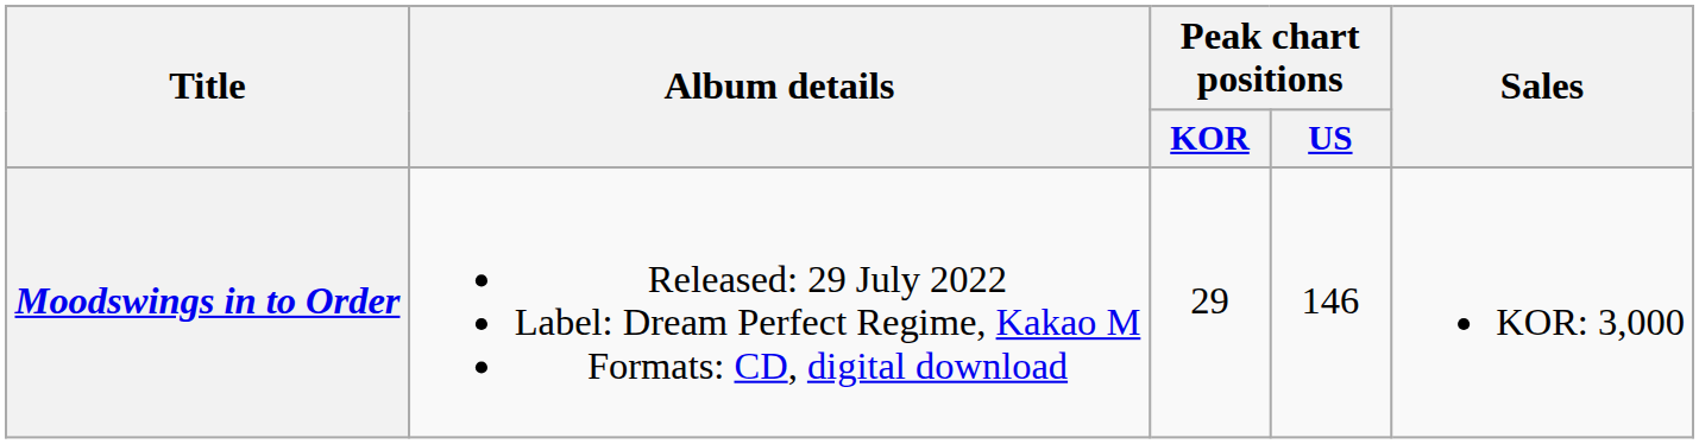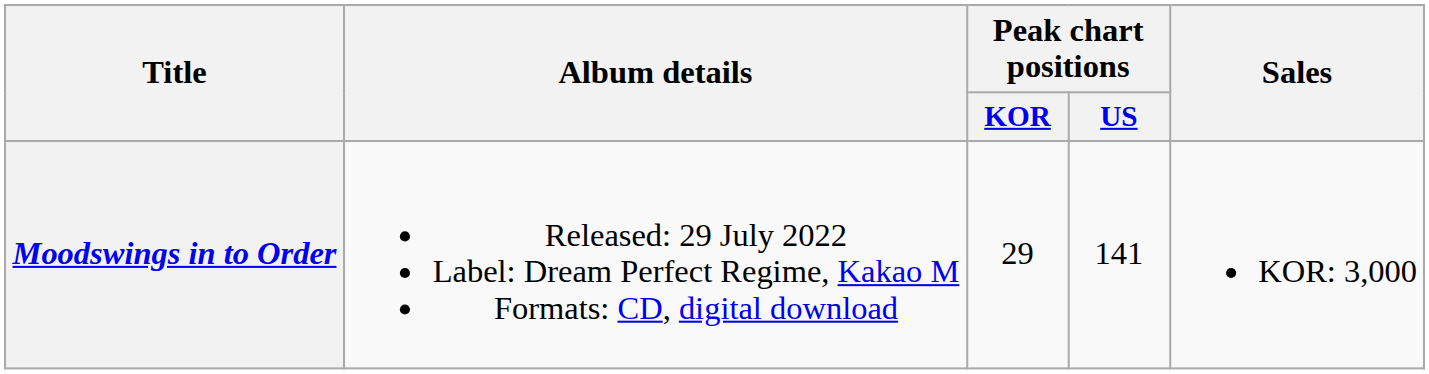Moodswings in to Order | Peak chart positions / US: 146 -> 141
